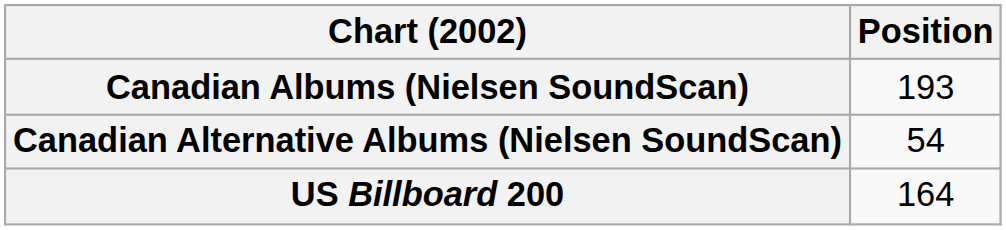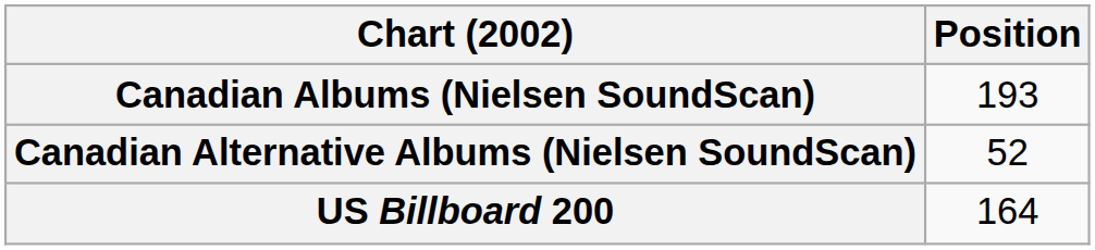Canadian Alternative Albums (Nielsen SoundScan) | Position: 54 -> 52
